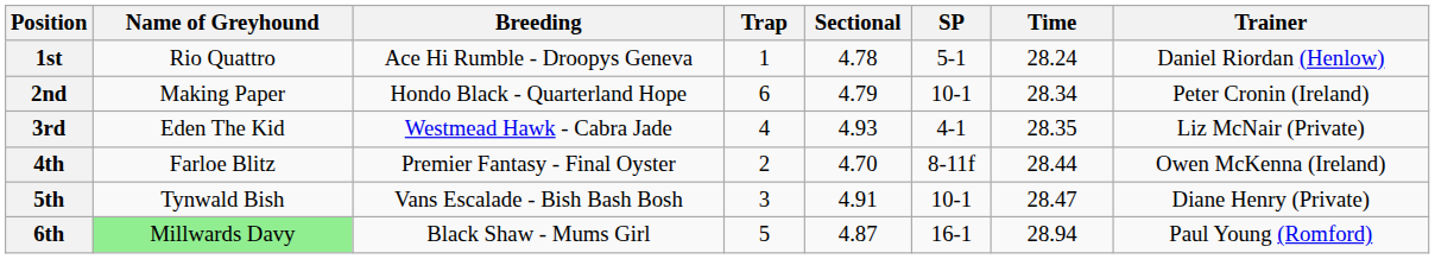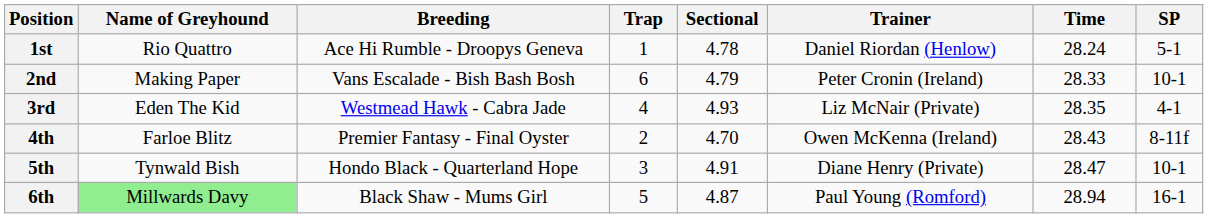columns swapped: SP <-> Trainer
2nd | Breeding: Hondo Black - Quarterland Hope -> Vans Escalade - Bish Bash Bosh
2nd | Time: 28.34 -> 28.33
4th | Time: 28.44 -> 28.43
5th | Breeding: Vans Escalade - Bish Bash Bosh -> Hondo Black - Quarterland Hope
